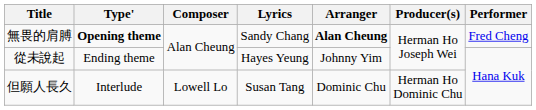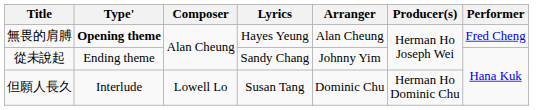無畏的肩膊 | Lyrics: Sandy Chang -> Hayes Yeung
無畏的肩膊 | Arranger: bold -> normal
從未說起 | Lyrics: Hayes Yeung -> Sandy Chang
